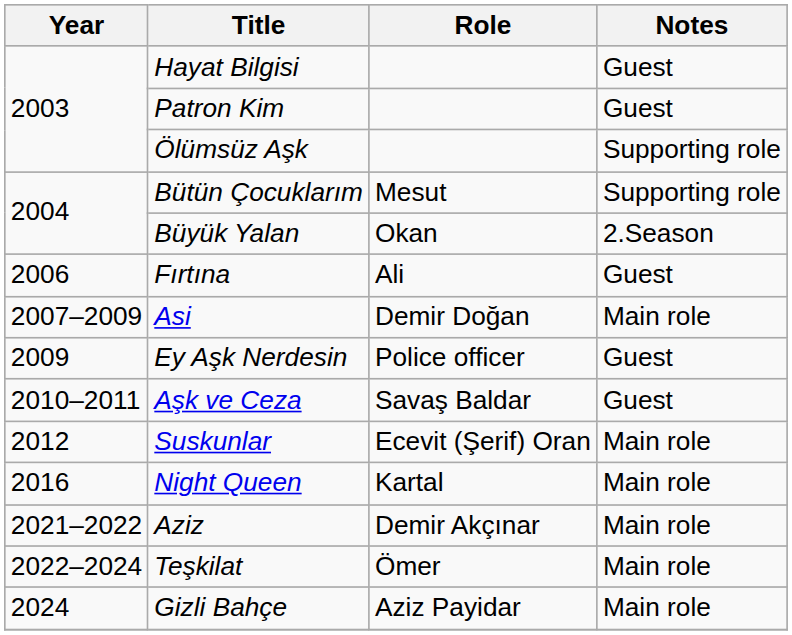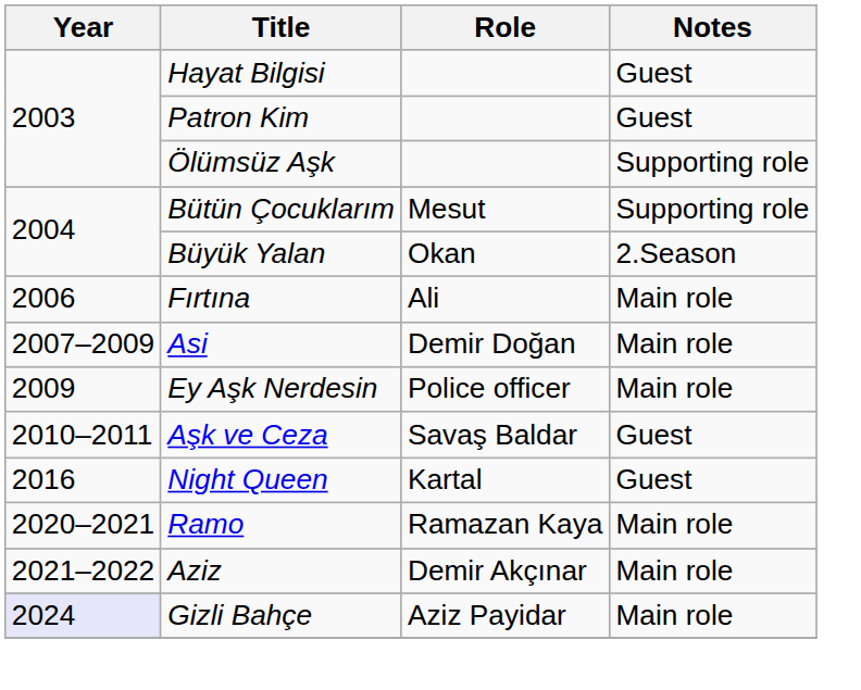Fırtına | Notes: Guest -> Main role
Ey Aşk Nerdesin | Notes: Guest -> Main role
- row: 2012 | Suskunlar | Ecevit (Şerif) Oran | Main role
Night Queen | Notes: Main role -> Guest
+ row: 2020–2021 | Ramo | Ramazan Kaya | Main role
- row: 2022–2024 | Teşkilat | Ömer | Main role
Gizli Bahçe | Year: no background -> lavender background
